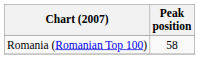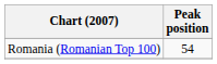Romania (Romanian Top 100) | Peak position: 58 -> 54
